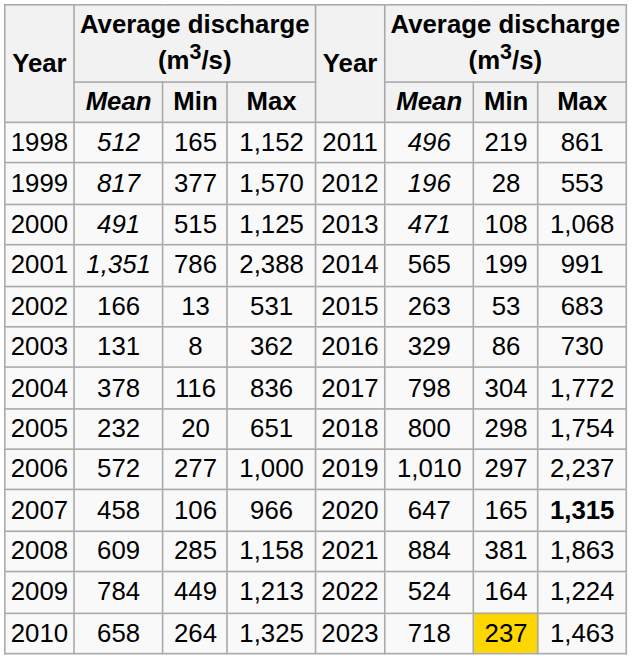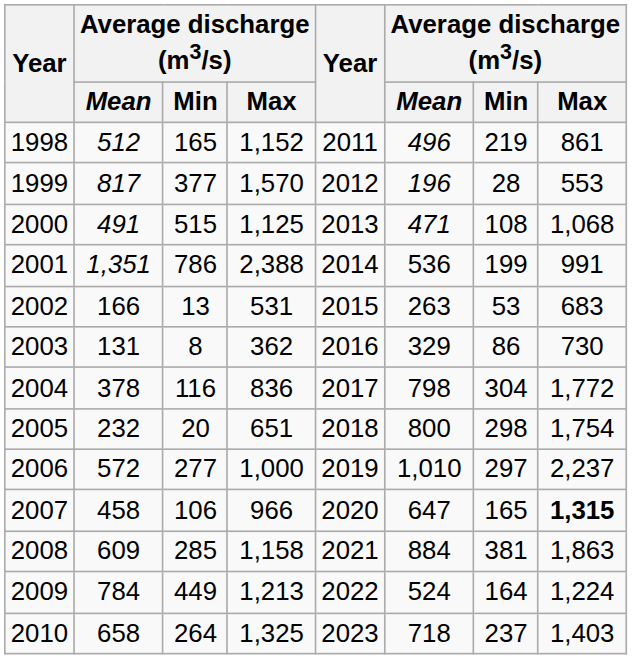2001 | column 6: 565 -> 536
2010 | column 7: gold background -> no background
2010 | column 8: 1,463 -> 1,403
